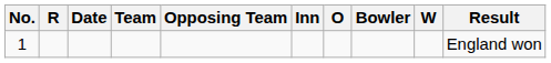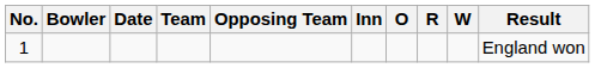columns swapped: Bowler <-> R
